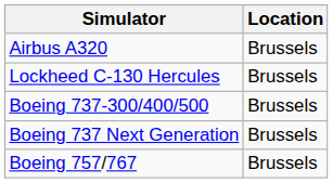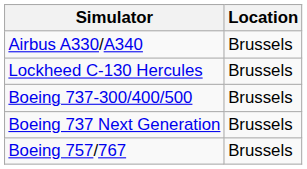- row: Airbus A320 | Brussels
+ row: Airbus A330/A340 | Brussels
